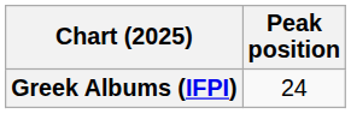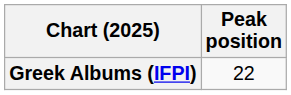Greek Albums (IFPI) | Peak position: 24 -> 22
